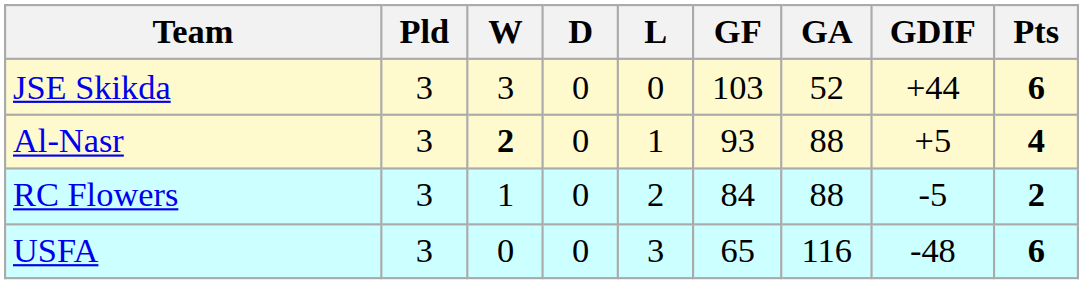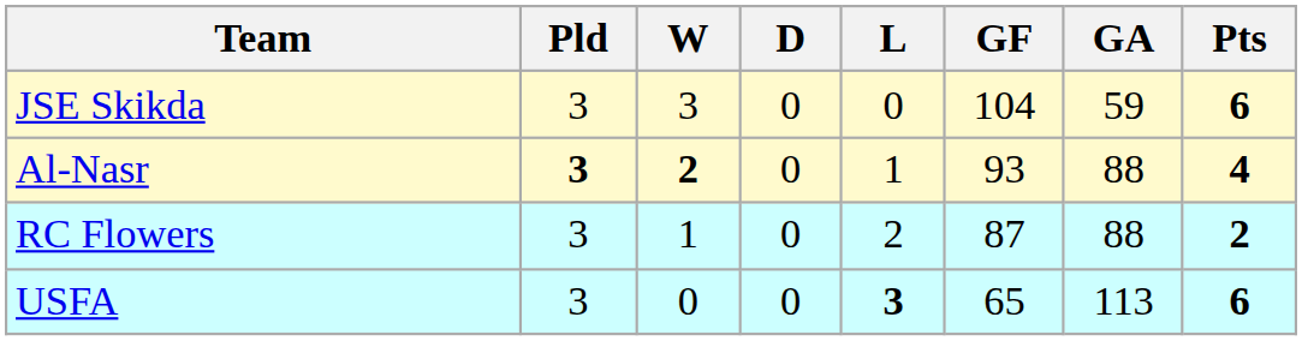- column: GDIF | +44 | +5 | -5 | -48
JSE Skikda | GF: 103 -> 104
JSE Skikda | GA: 52 -> 59
Al-Nasr | Pld: normal -> bold
RC Flowers | GF: 84 -> 87
USFA | L: normal -> bold
USFA | GA: 116 -> 113
